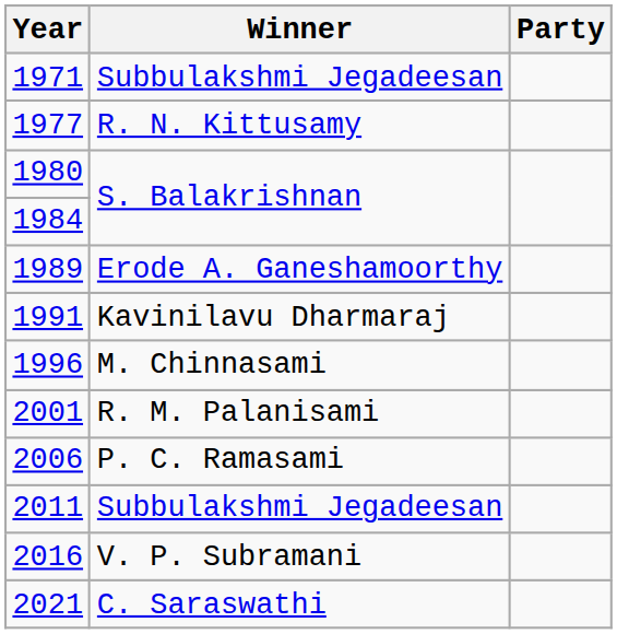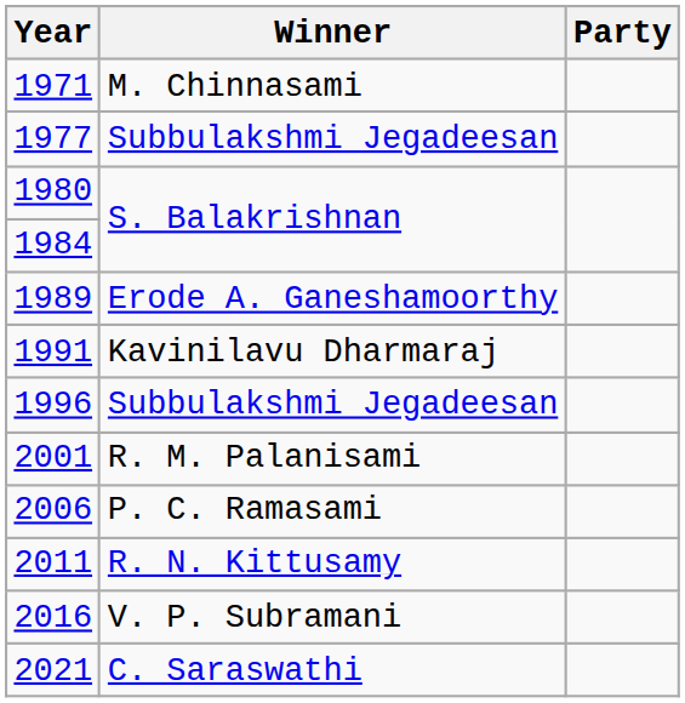1971 | Winner: Subbulakshmi Jegadeesan -> M. Chinnasami
1977 | Winner: R. N. Kittusamy -> Subbulakshmi Jegadeesan
1996 | Winner: M. Chinnasami -> Subbulakshmi Jegadeesan
2011 | Winner: Subbulakshmi Jegadeesan -> R. N. Kittusamy
